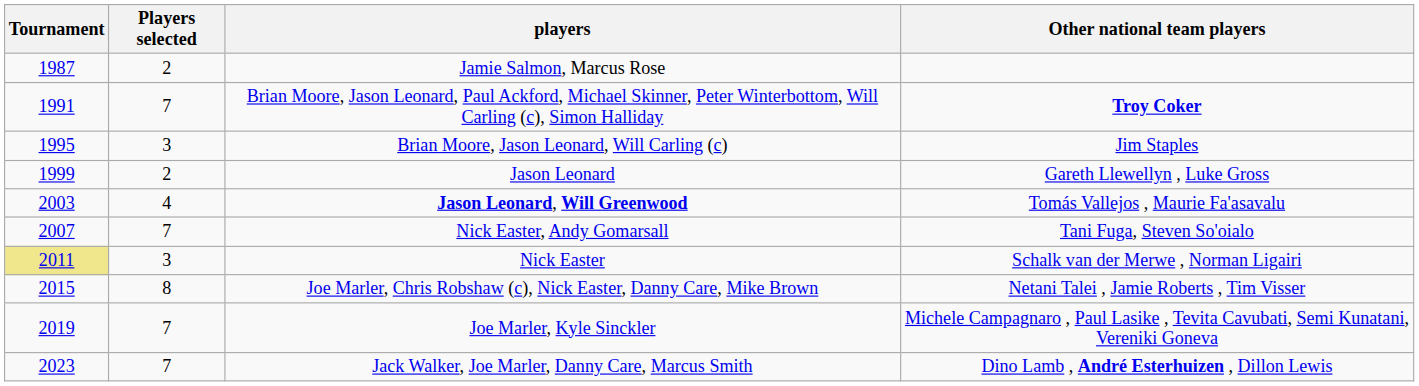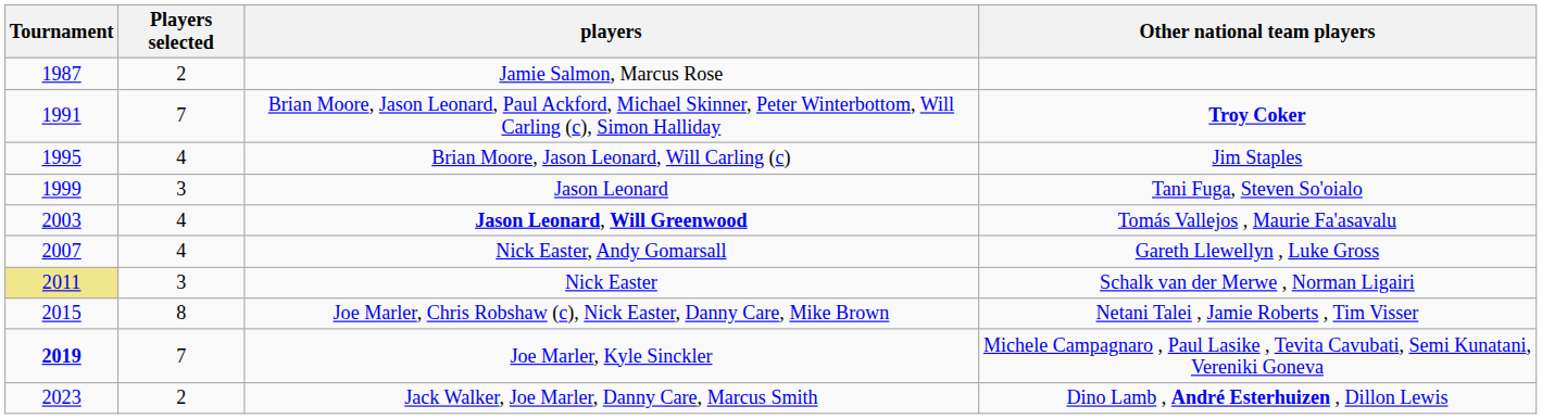Brian Moore, Jason Leonard, Will Carling (c) | Players selected: 3 -> 4
Jason Leonard | Players selected: 2 -> 3
Jason Leonard | Other national team players: Gareth Llewellyn , Luke Gross -> Tani Fuga, Steven So'oialo
Nick Easter, Andy Gomarsall | Players selected: 7 -> 4
Nick Easter, Andy Gomarsall | Other national team players: Tani Fuga, Steven So'oialo -> Gareth Llewellyn , Luke Gross
Joe Marler, Kyle Sinckler | Tournament: normal -> bold
Jack Walker, Joe Marler, Danny Care, Marcus Smith | Players selected: 7 -> 2
